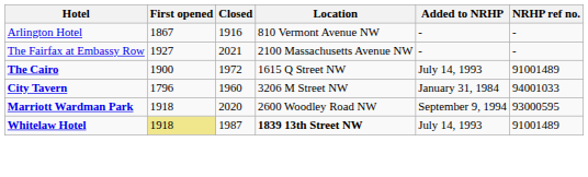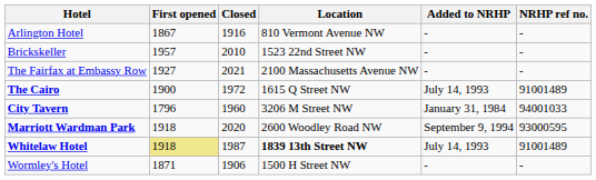+ row: Brickskeller | 1957 | 2010 | 1523 22nd Street NW | - | -
+ row: Wormley's Hotel | 1871 | 1906 | 1500 H Street NW | - | -
